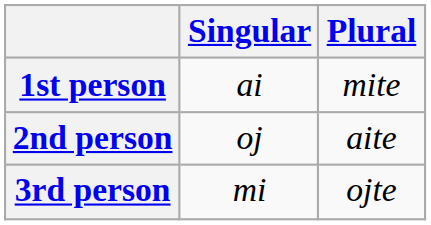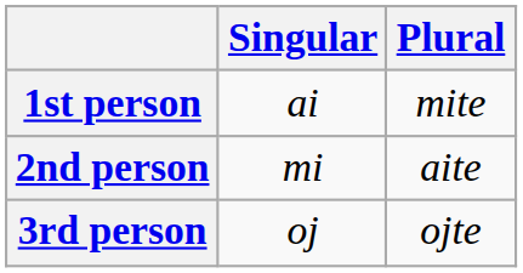2nd person | Singular: oj -> mi
3rd person | Singular: mi -> oj
